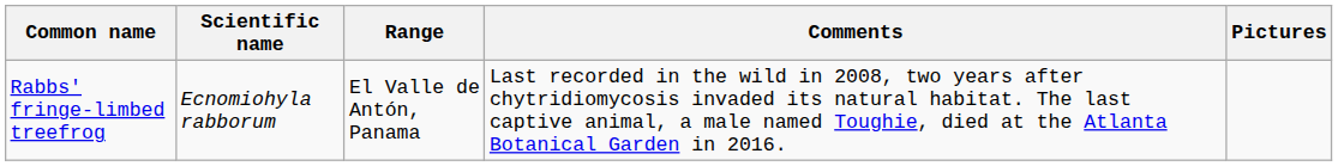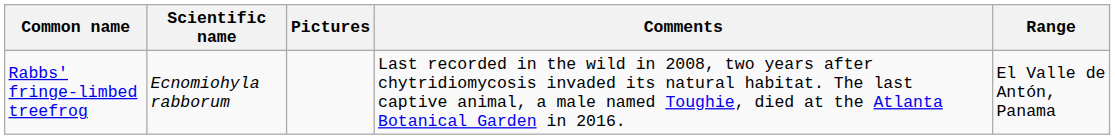columns swapped: Range <-> Pictures
